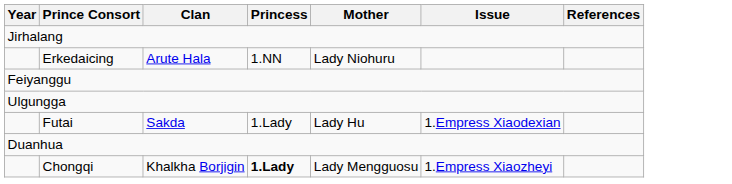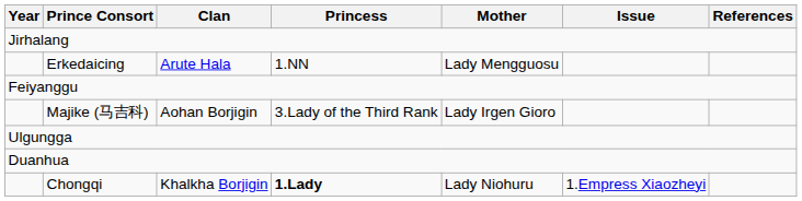Erkedaicing | Mother: Lady Niohuru -> Lady Mengguosu
+ row: Majike (马吉科) | Aohan Borjigin | 3.Lady of the Third Rank | Lady Irgen Gioro
- row: Futai | Sakda | 1.Lady | Lady Hu | 1.Empress Xiaodexian
Chongqi | Mother: Lady Mengguosu -> Lady Niohuru
